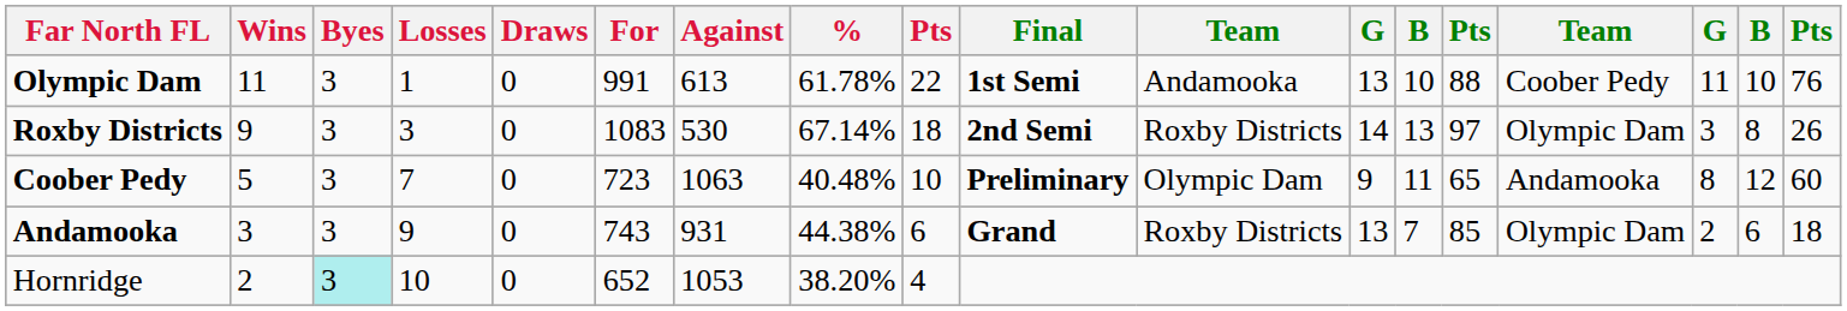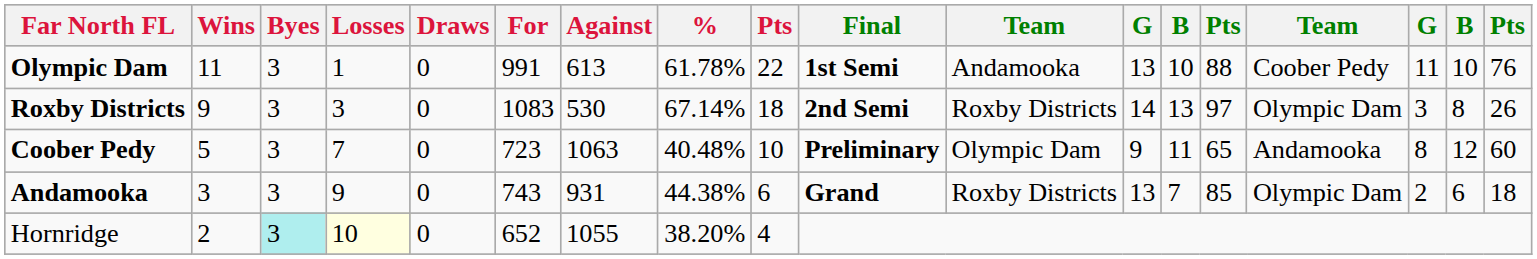Hornridge | Losses: no background -> lightyellow background
Hornridge | Against: 1053 -> 1055
